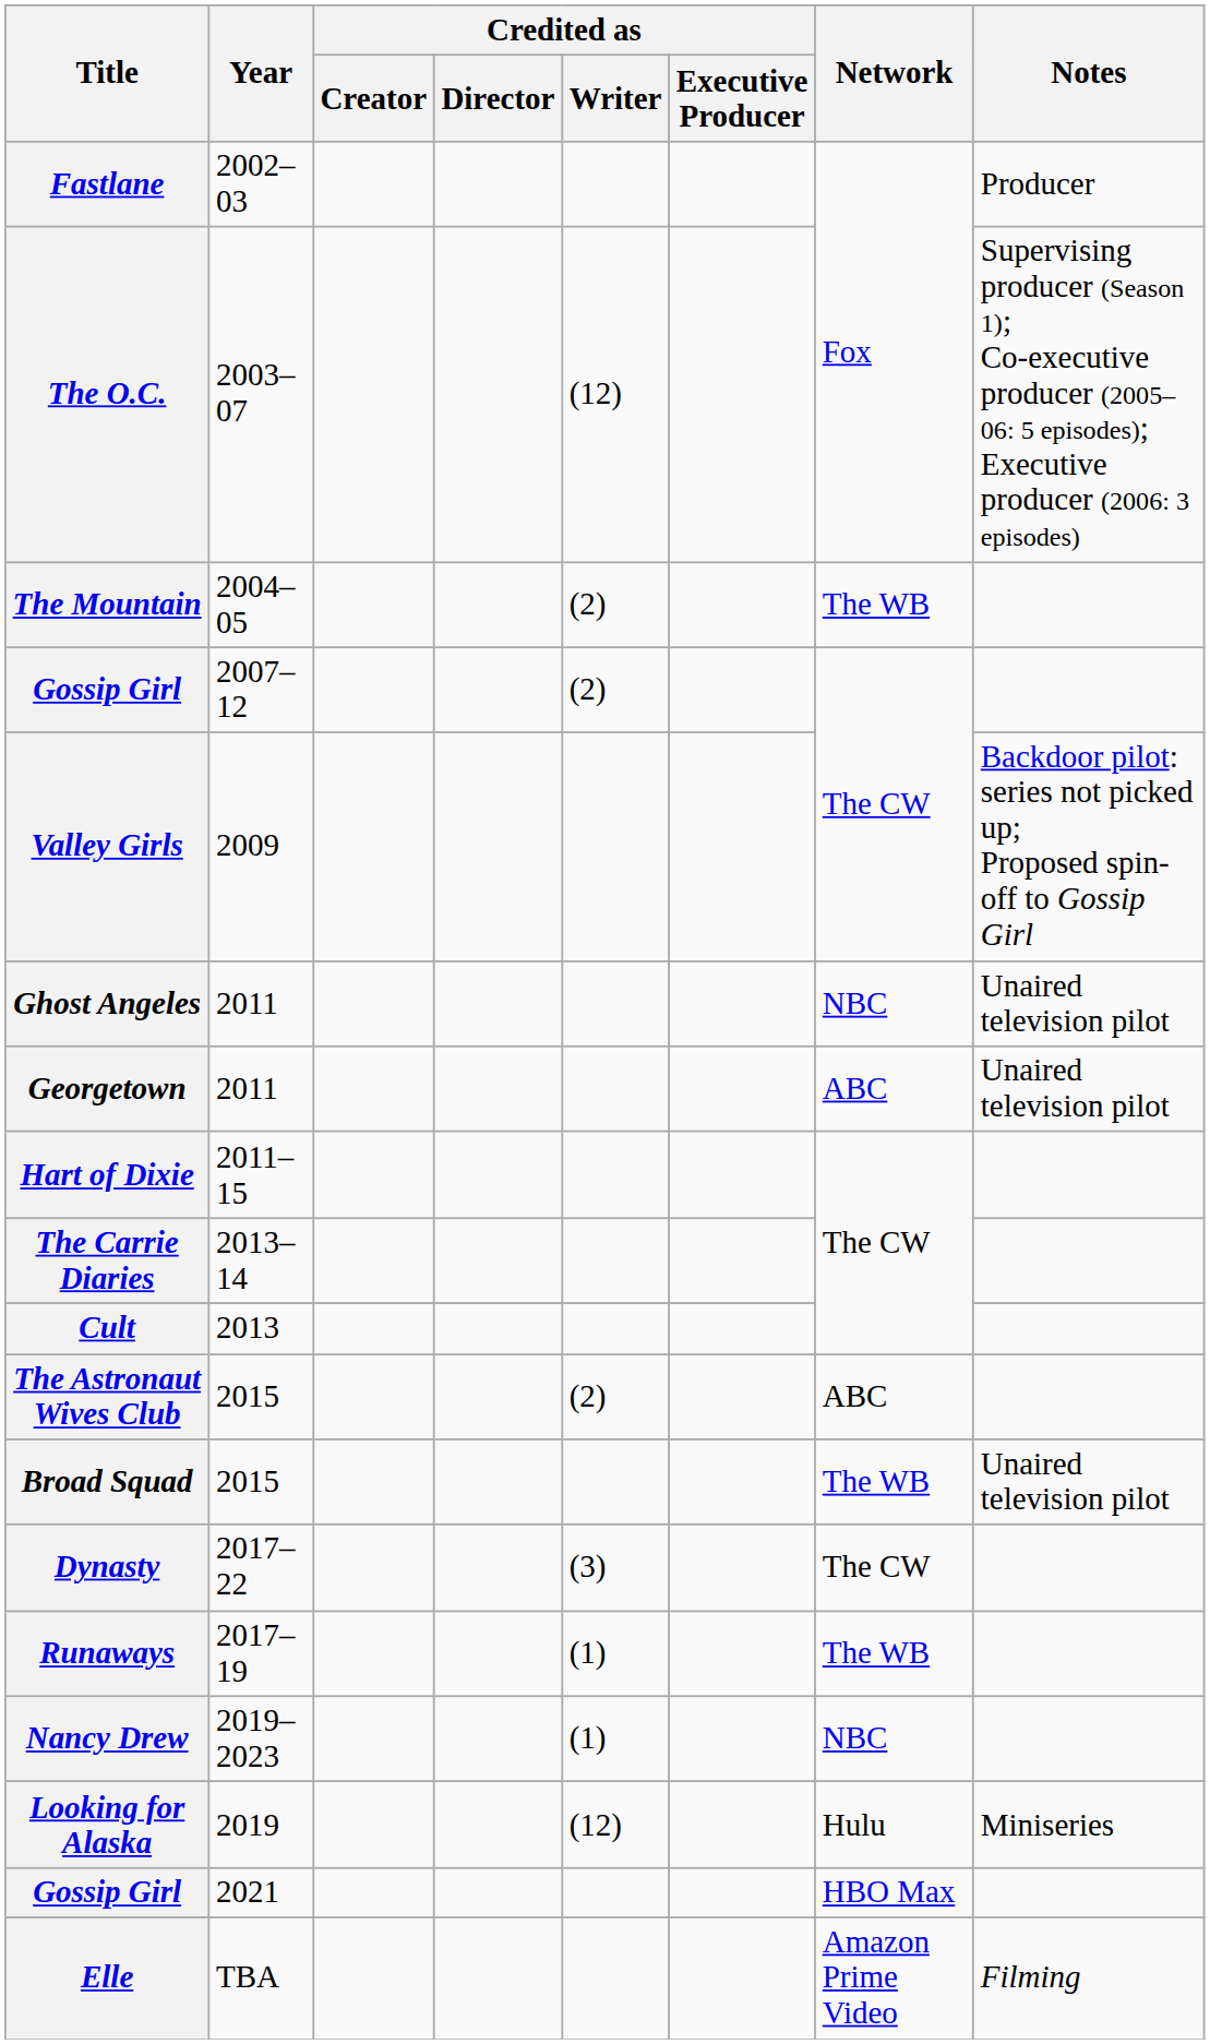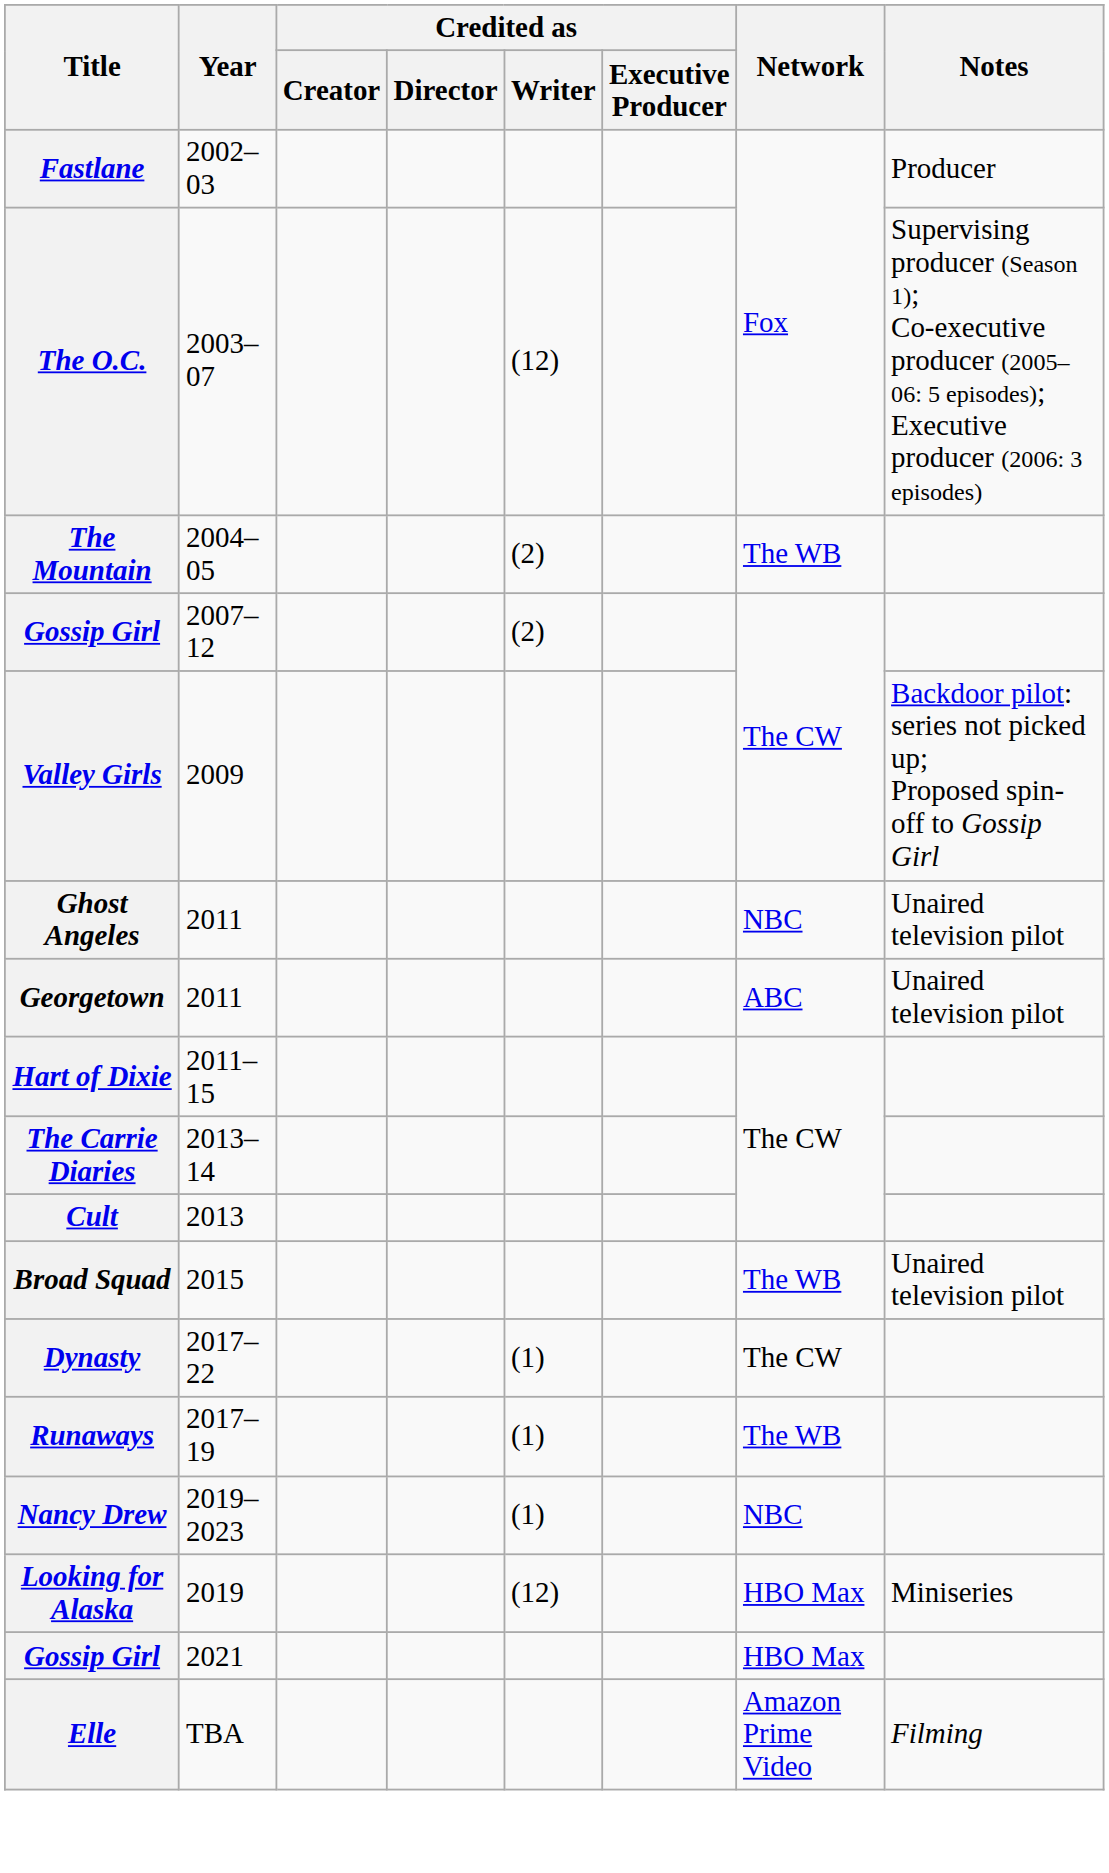- row: The Astronaut Wives Club | 2015 | (2) | ABC
Dynasty | Credited as / Writer: (3) -> (1)
Looking for Alaska | Network: Hulu -> HBO Max
